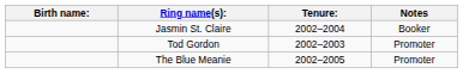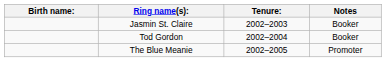Jasmin St. Claire | Tenure:: 2002–2004 -> 2002–2003
Tod Gordon | Tenure:: 2002–2003 -> 2002–2004
Tod Gordon | Notes: Promoter -> Booker
